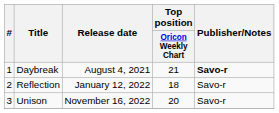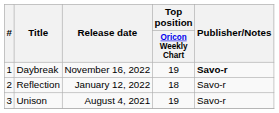Daybreak | Release date: August 4, 2021 -> November 16, 2022
Daybreak | Top position / Oricon Weekly Chart: 21 -> 19
Unison | Release date: November 16, 2022 -> August 4, 2021
Unison | Top position / Oricon Weekly Chart: 20 -> 19
